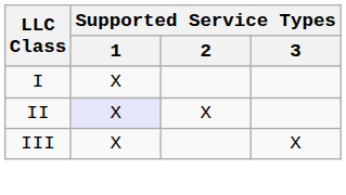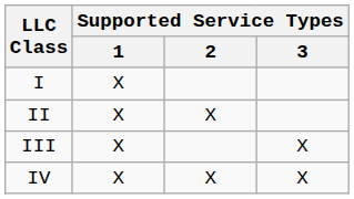II | Supported Service Types / 1: lavender background -> no background
+ row: IV | X | X | X
